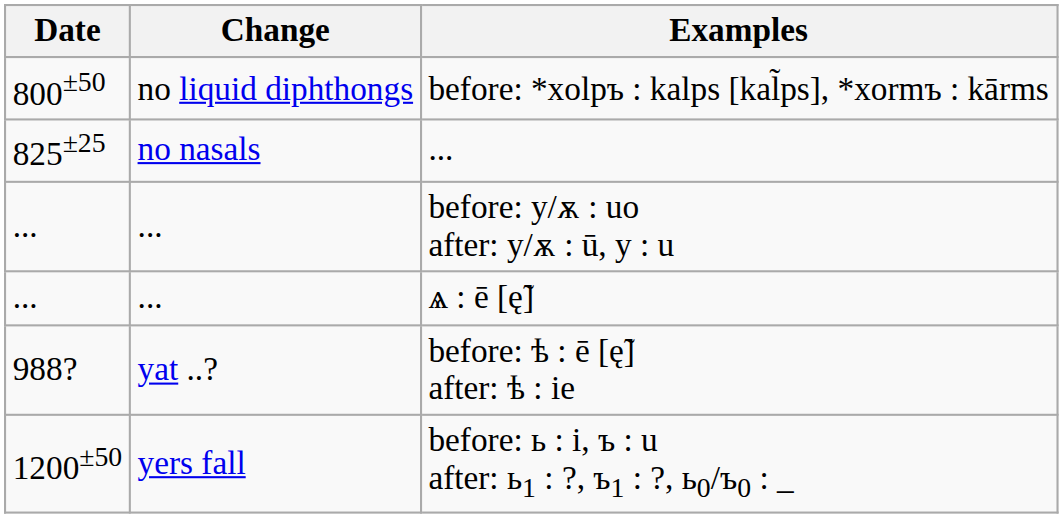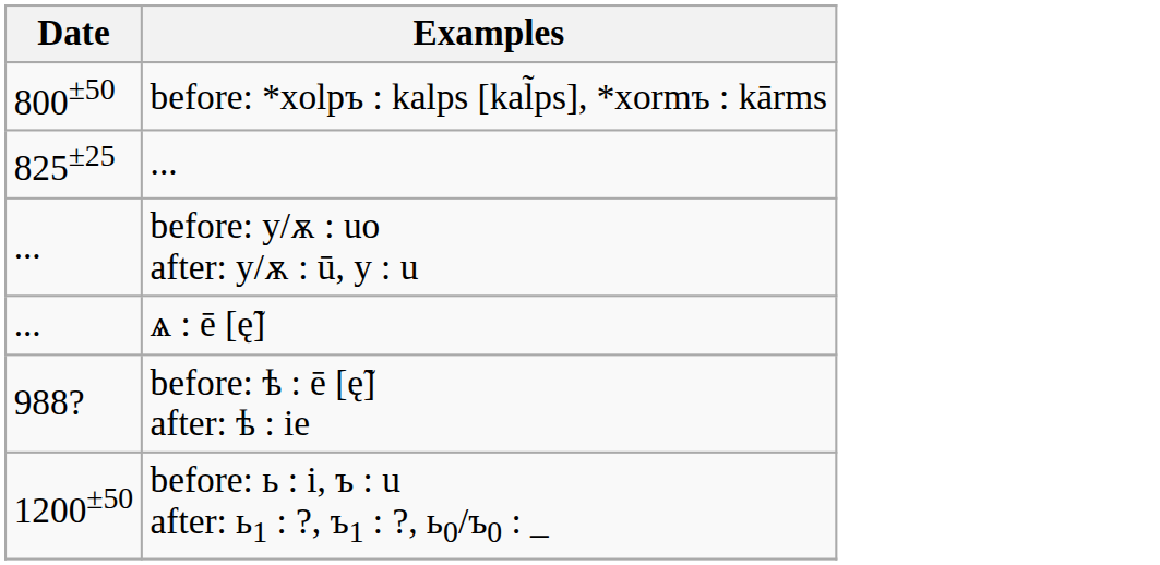- column: Change | no liquid diphthongs | no nasals | ... | ... | yat ..? | yers fall
